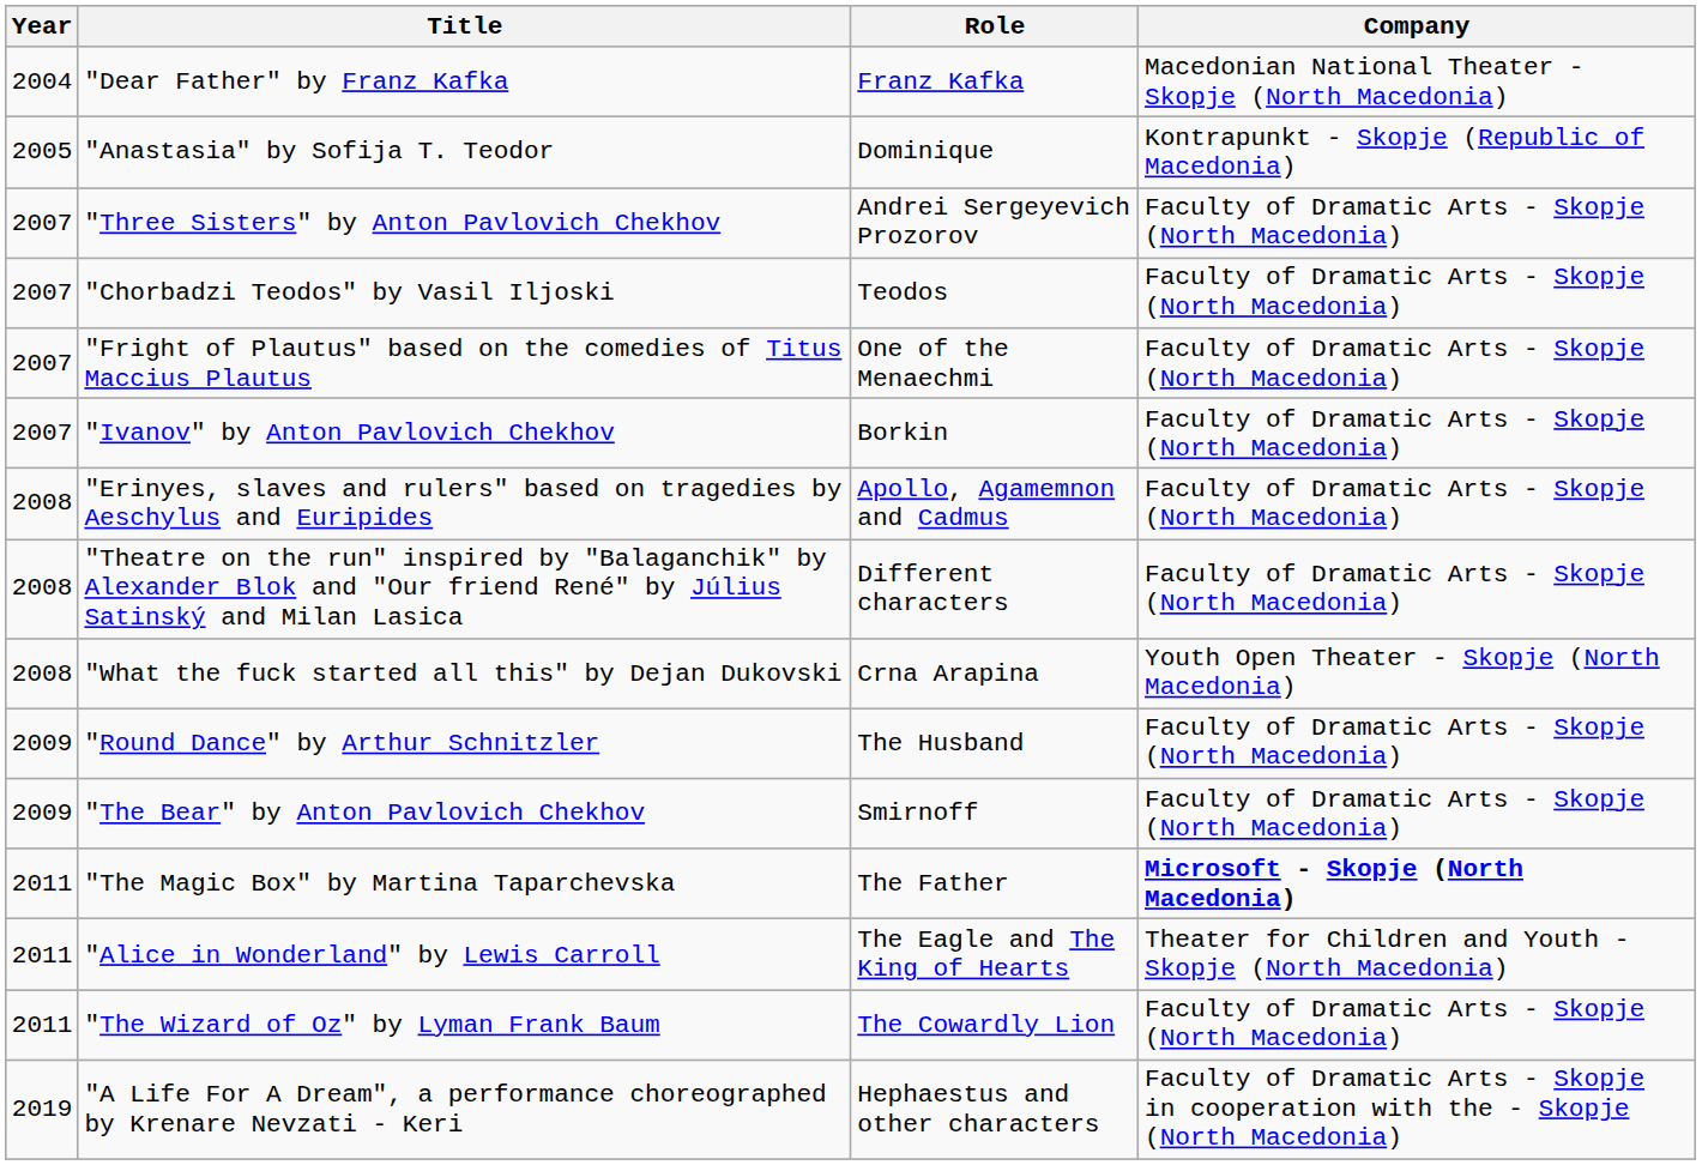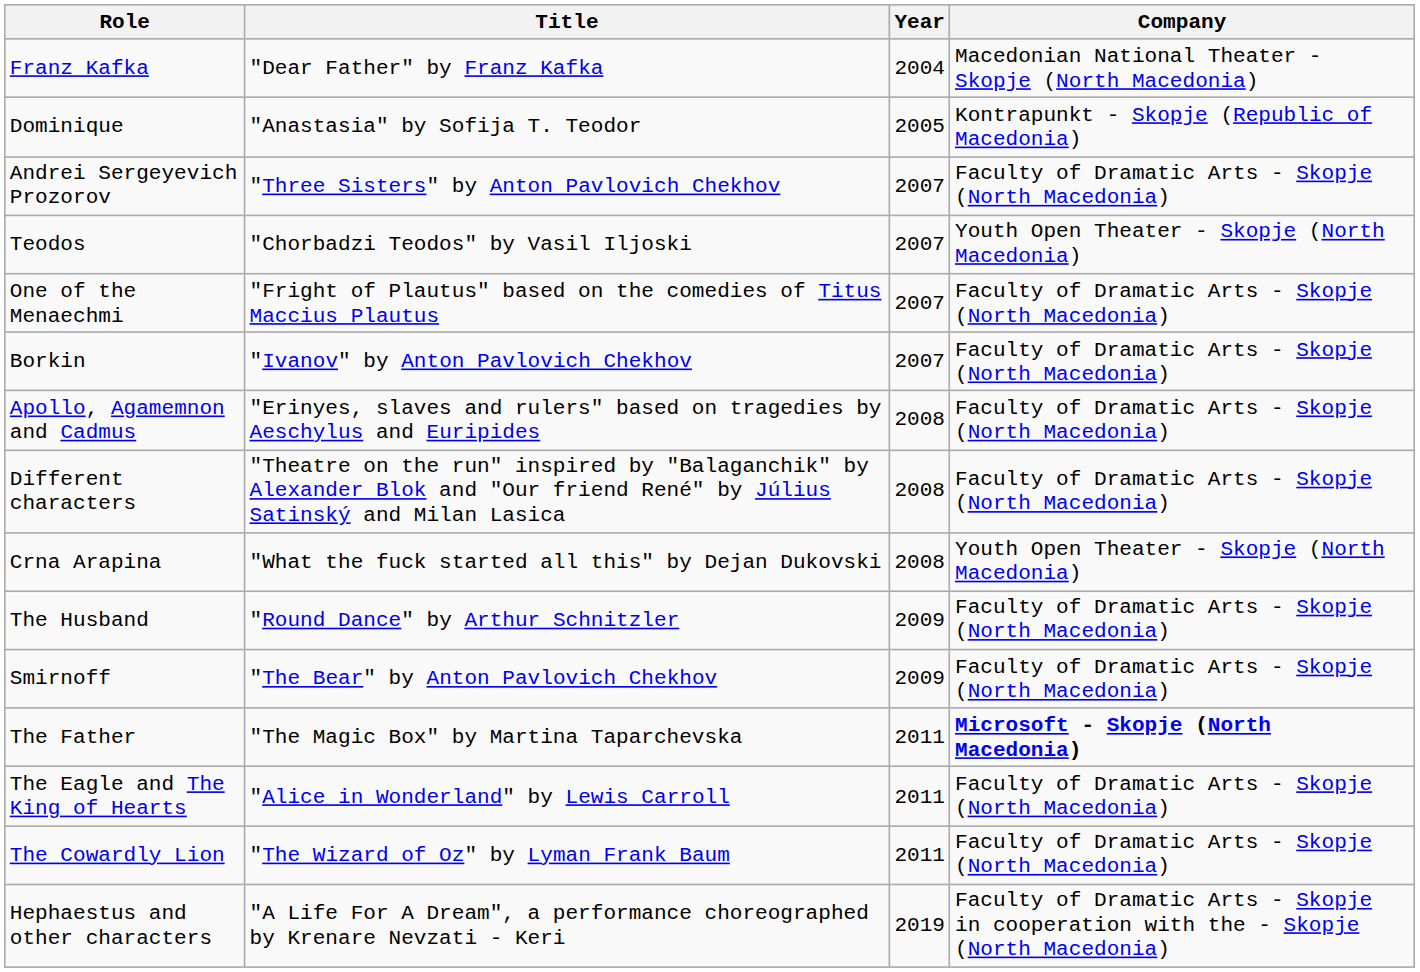columns swapped: Year <-> Role
"Chorbadzi Teodos" by Vasil Iljoski | Company: Faculty of Dramatic Arts - Skopje (North Macedonia) -> Youth Open Theater - Skopje (North Macedonia)
"Alice in Wonderland" by Lewis Carroll | Company: Theater for Children and Youth - Skopje (North Macedonia) -> Faculty of Dramatic Arts - Skopje (North Macedonia)
